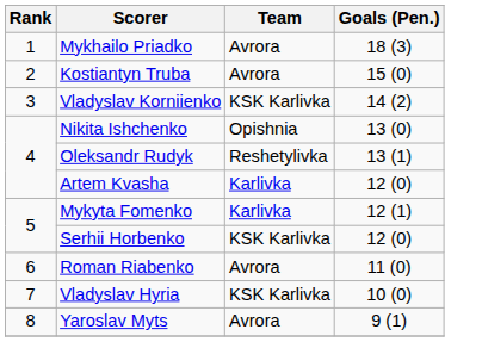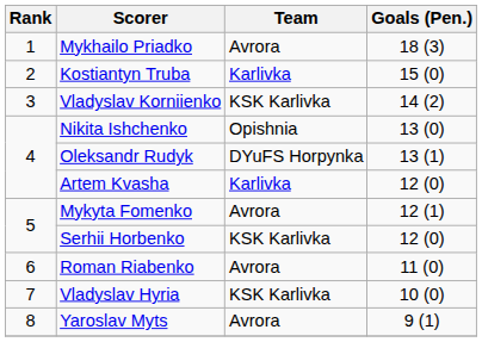Kostiantyn Truba | Team: Avrora -> Karlivka
Oleksandr Rudyk | Team: Reshetylivka -> DYuFS Horpynka
Mykyta Fomenko | Team: Karlivka -> Avrora
